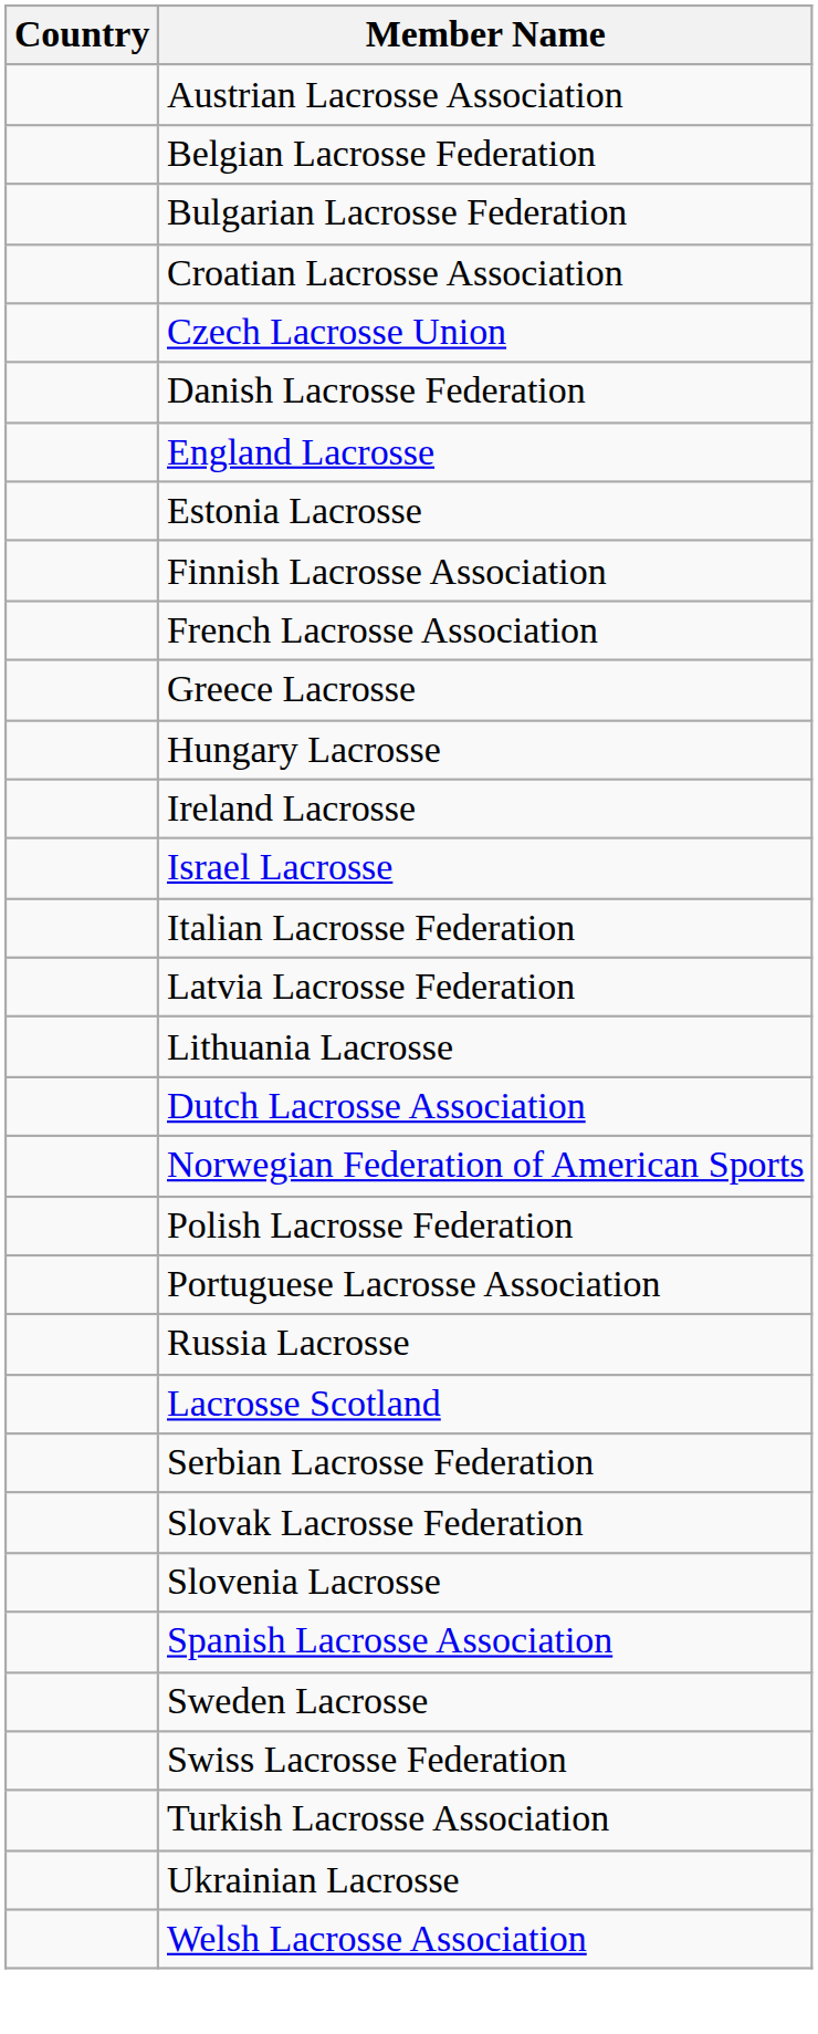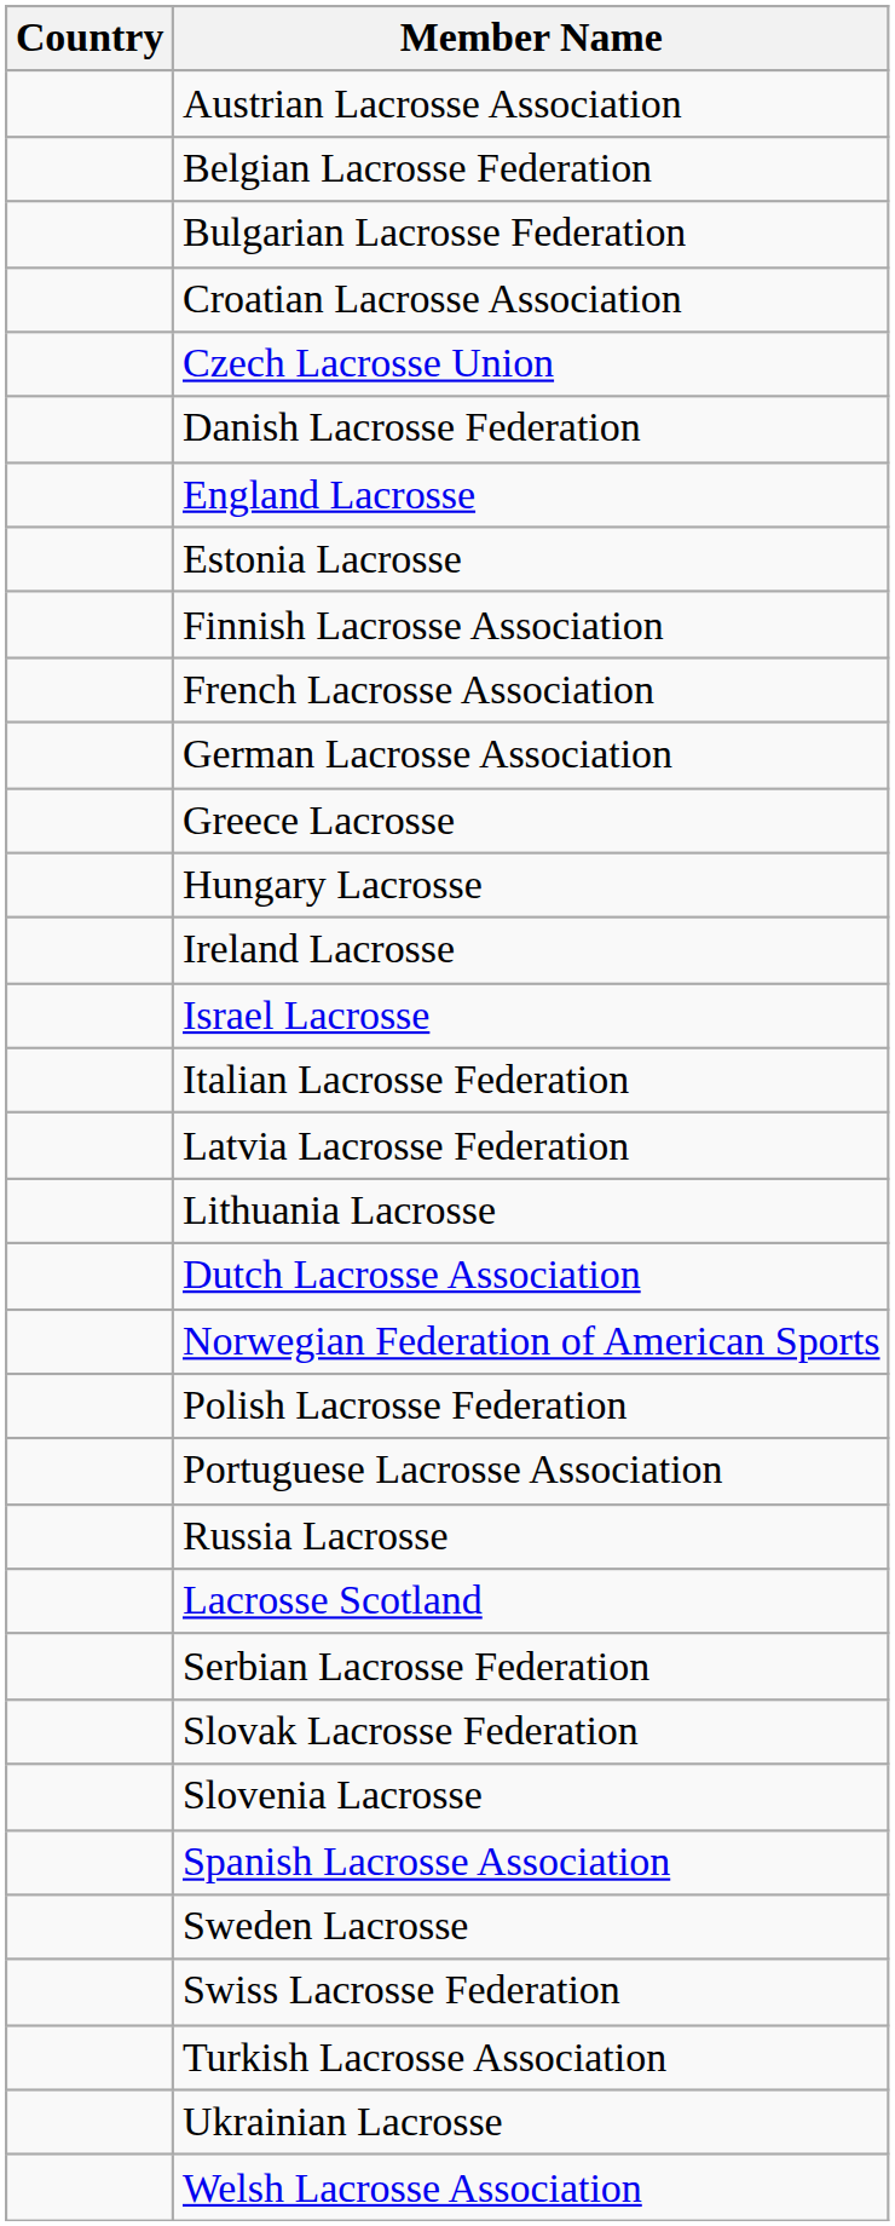+ row: German Lacrosse Association
